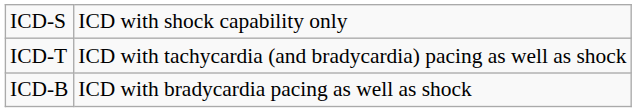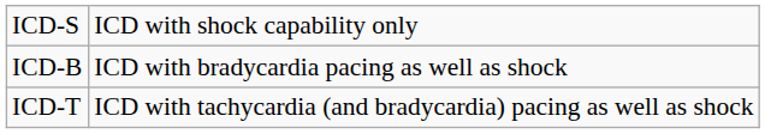rows swapped: ICD-B <-> ICD-T
